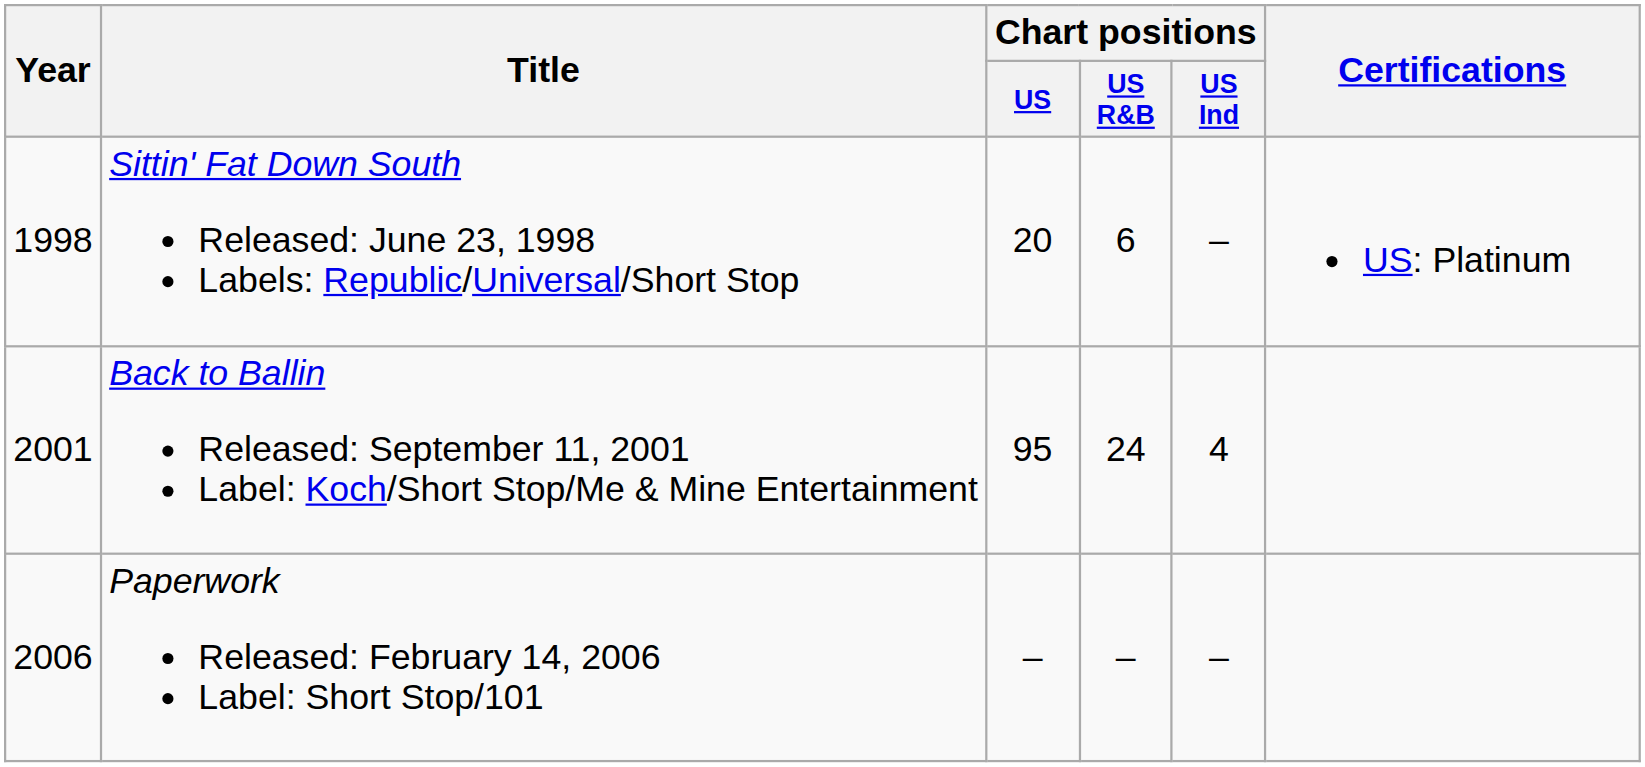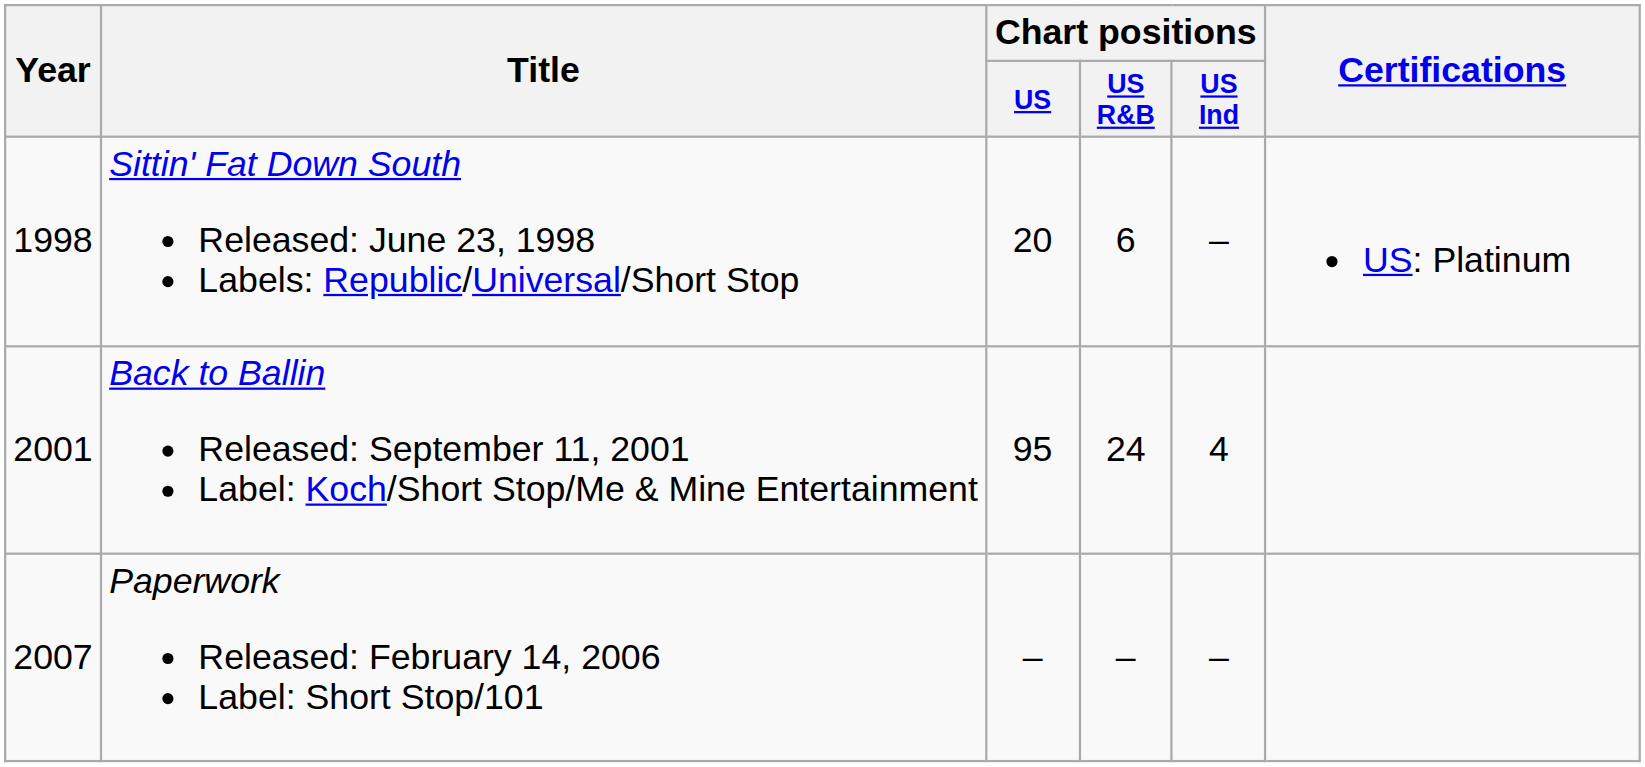Paperwork Released: February 14, 2006 Label: Short Stop/101 | Year: 2006 -> 2007
